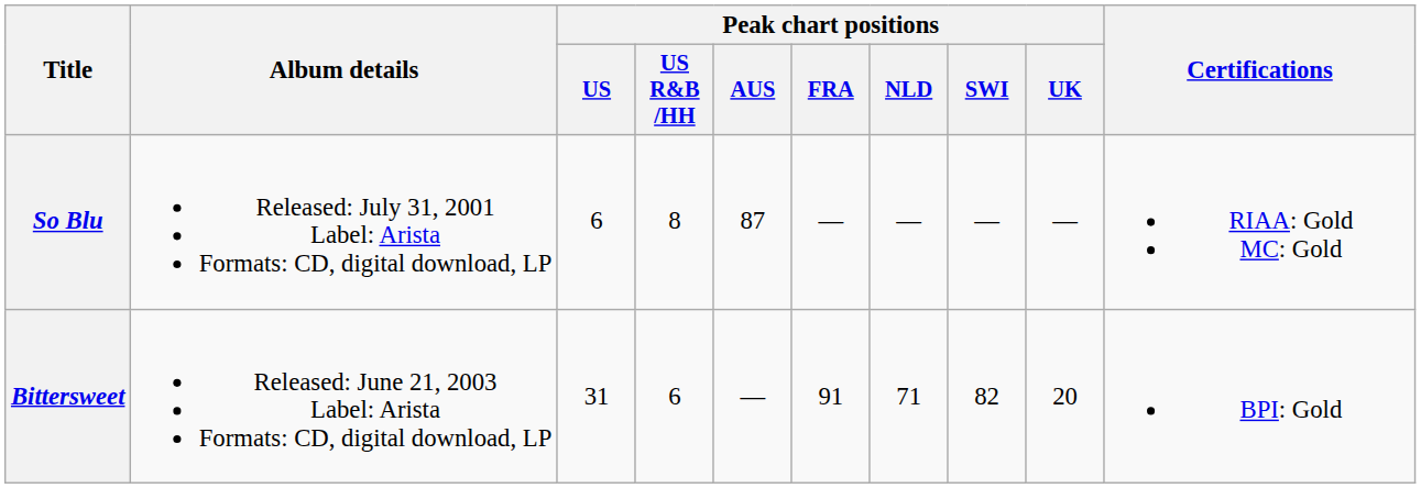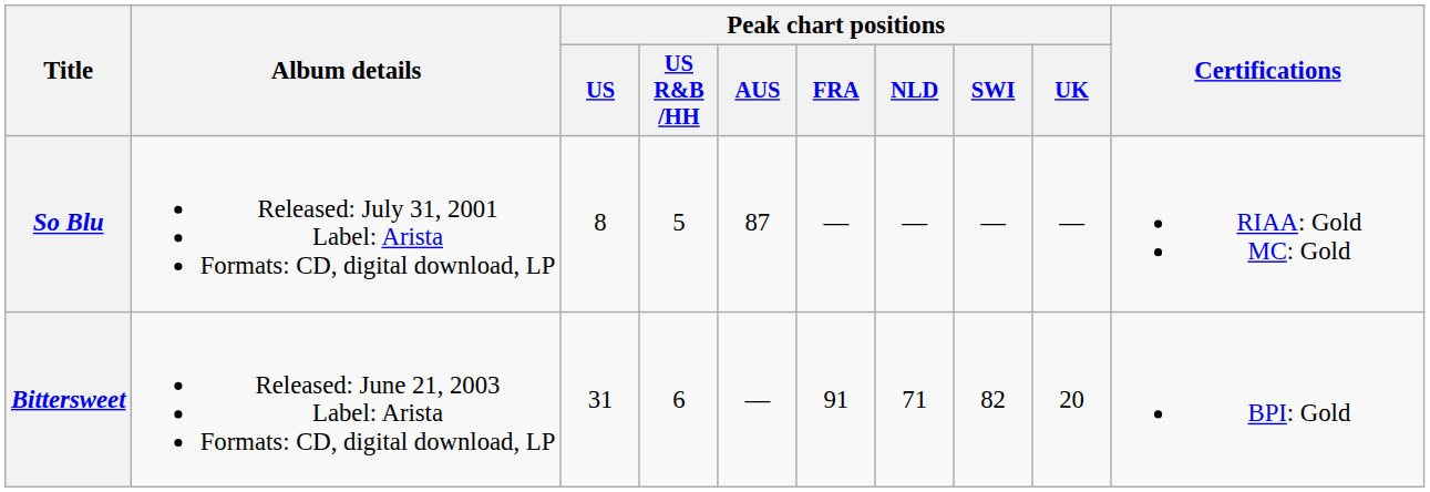So Blu | Peak chart positions / US: 6 -> 8
So Blu | Peak chart positions / US R&B /HH: 8 -> 5
